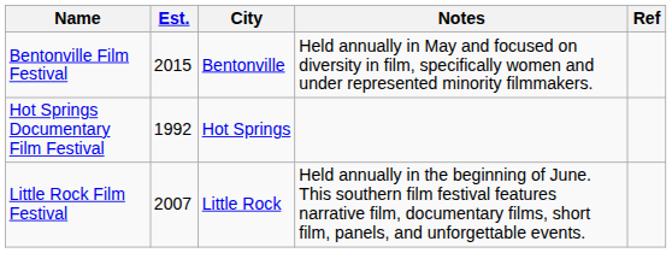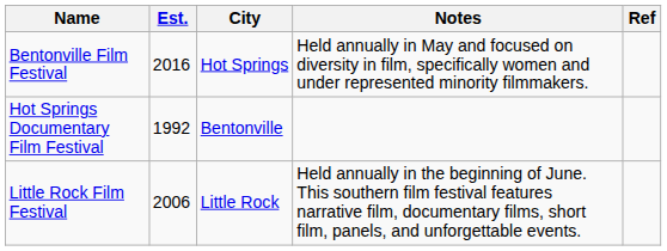Bentonville Film Festival | Est.: 2015 -> 2016
Bentonville Film Festival | City: Bentonville -> Hot Springs
Hot Springs Documentary Film Festival | City: Hot Springs -> Bentonville
Little Rock Film Festival | Est.: 2007 -> 2006
